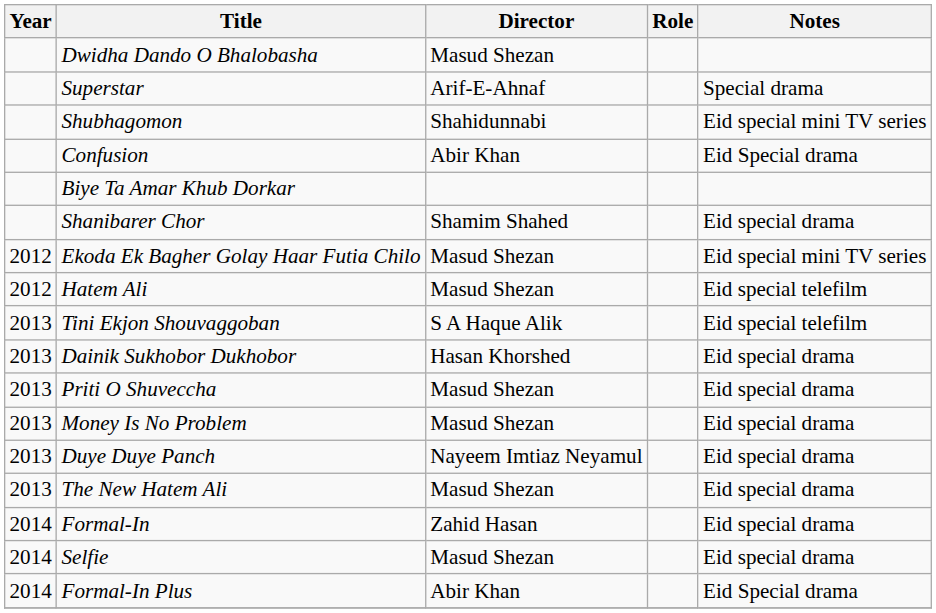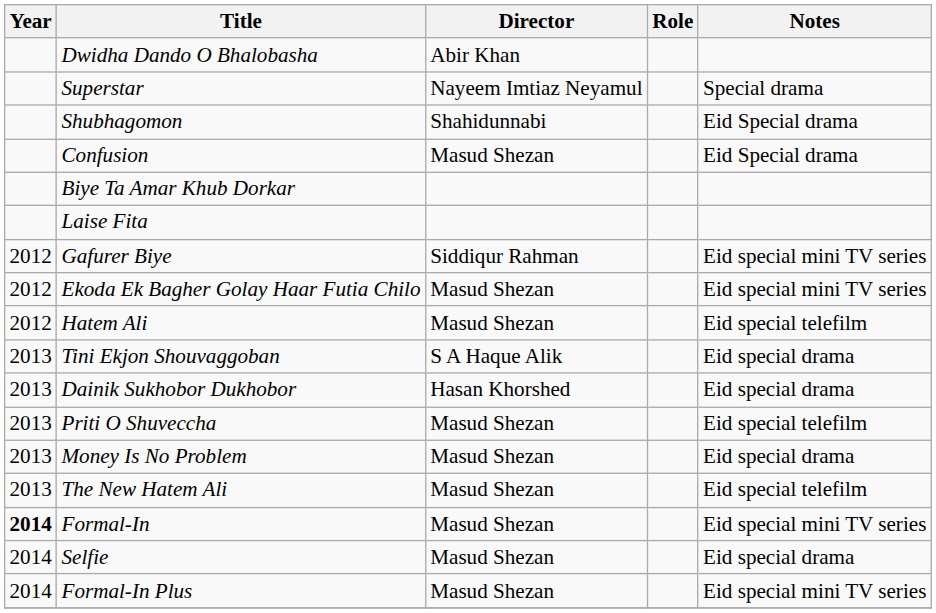Dwidha Dando O Bhalobasha | Director: Masud Shezan -> Abir Khan
Superstar | Director: Arif-E-Ahnaf -> Nayeem Imtiaz Neyamul
Shubhagomon | Notes: Eid special mini TV series -> Eid Special drama
Confusion | Director: Abir Khan -> Masud Shezan
- row: Shanibarer Chor | Shamim Shahed | Eid special drama
+ row: Laise Fita
+ row: 2012 | Gafurer Biye | Siddiqur Rahman | Eid special mini TV series
Tini Ekjon Shouvaggoban | Notes: Eid special telefilm -> Eid special drama
Priti O Shuveccha | Notes: Eid special drama -> Eid special telefilm
- row: 2013 | Duye Duye Panch | Nayeem Imtiaz Neyamul | Eid special drama
The New Hatem Ali | Notes: Eid special drama -> Eid special telefilm
Formal-In | Year: normal -> bold
Formal-In | Director: Zahid Hasan -> Masud Shezan
Formal-In | Notes: Eid special drama -> Eid special mini TV series
Formal-In Plus | Director: Abir Khan -> Masud Shezan
Formal-In Plus | Notes: Eid Special drama -> Eid special mini TV series
